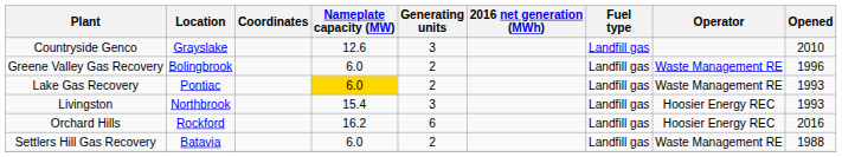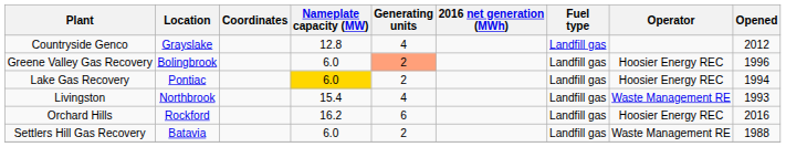Countryside Genco | Nameplate capacity (MW): 12.6 -> 12.8
Countryside Genco | Generating units: 3 -> 4
Countryside Genco | Opened: 2010 -> 2012
Greene Valley Gas Recovery | Generating units: no background -> lightsalmon background
Greene Valley Gas Recovery | Operator: Waste Management RE -> Hoosier Energy REC
Lake Gas Recovery | Operator: Waste Management RE -> Hoosier Energy REC
Lake Gas Recovery | Opened: 1993 -> 1994
Livingston | Generating units: 3 -> 4
Livingston | Operator: Hoosier Energy REC -> Waste Management RE
